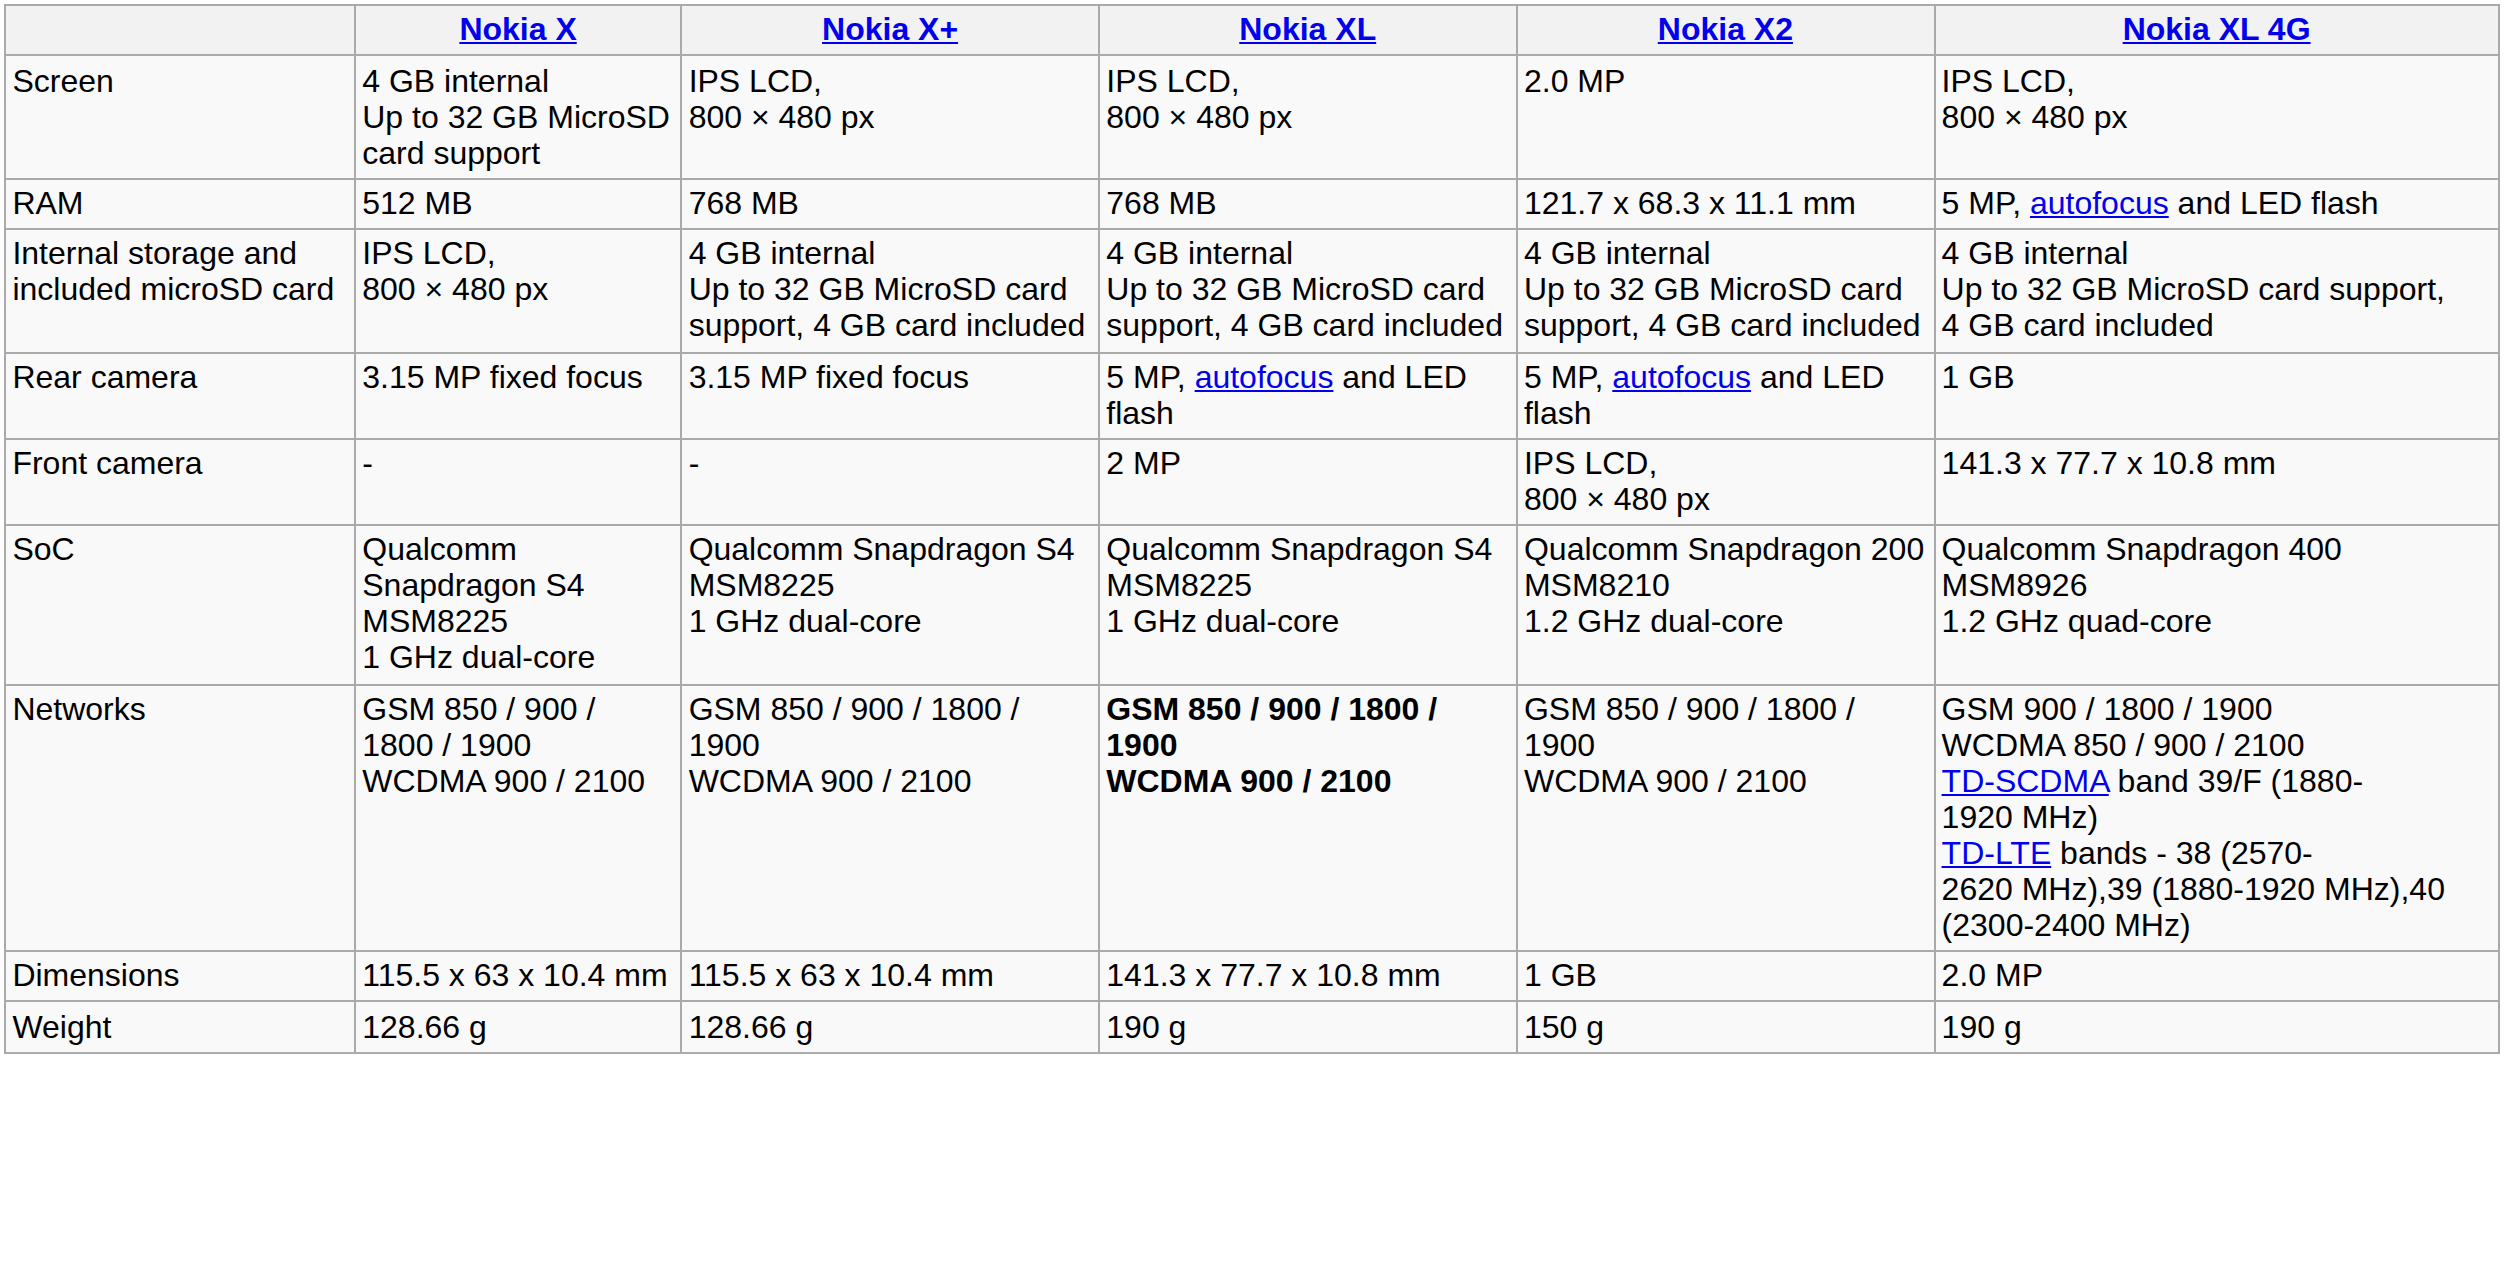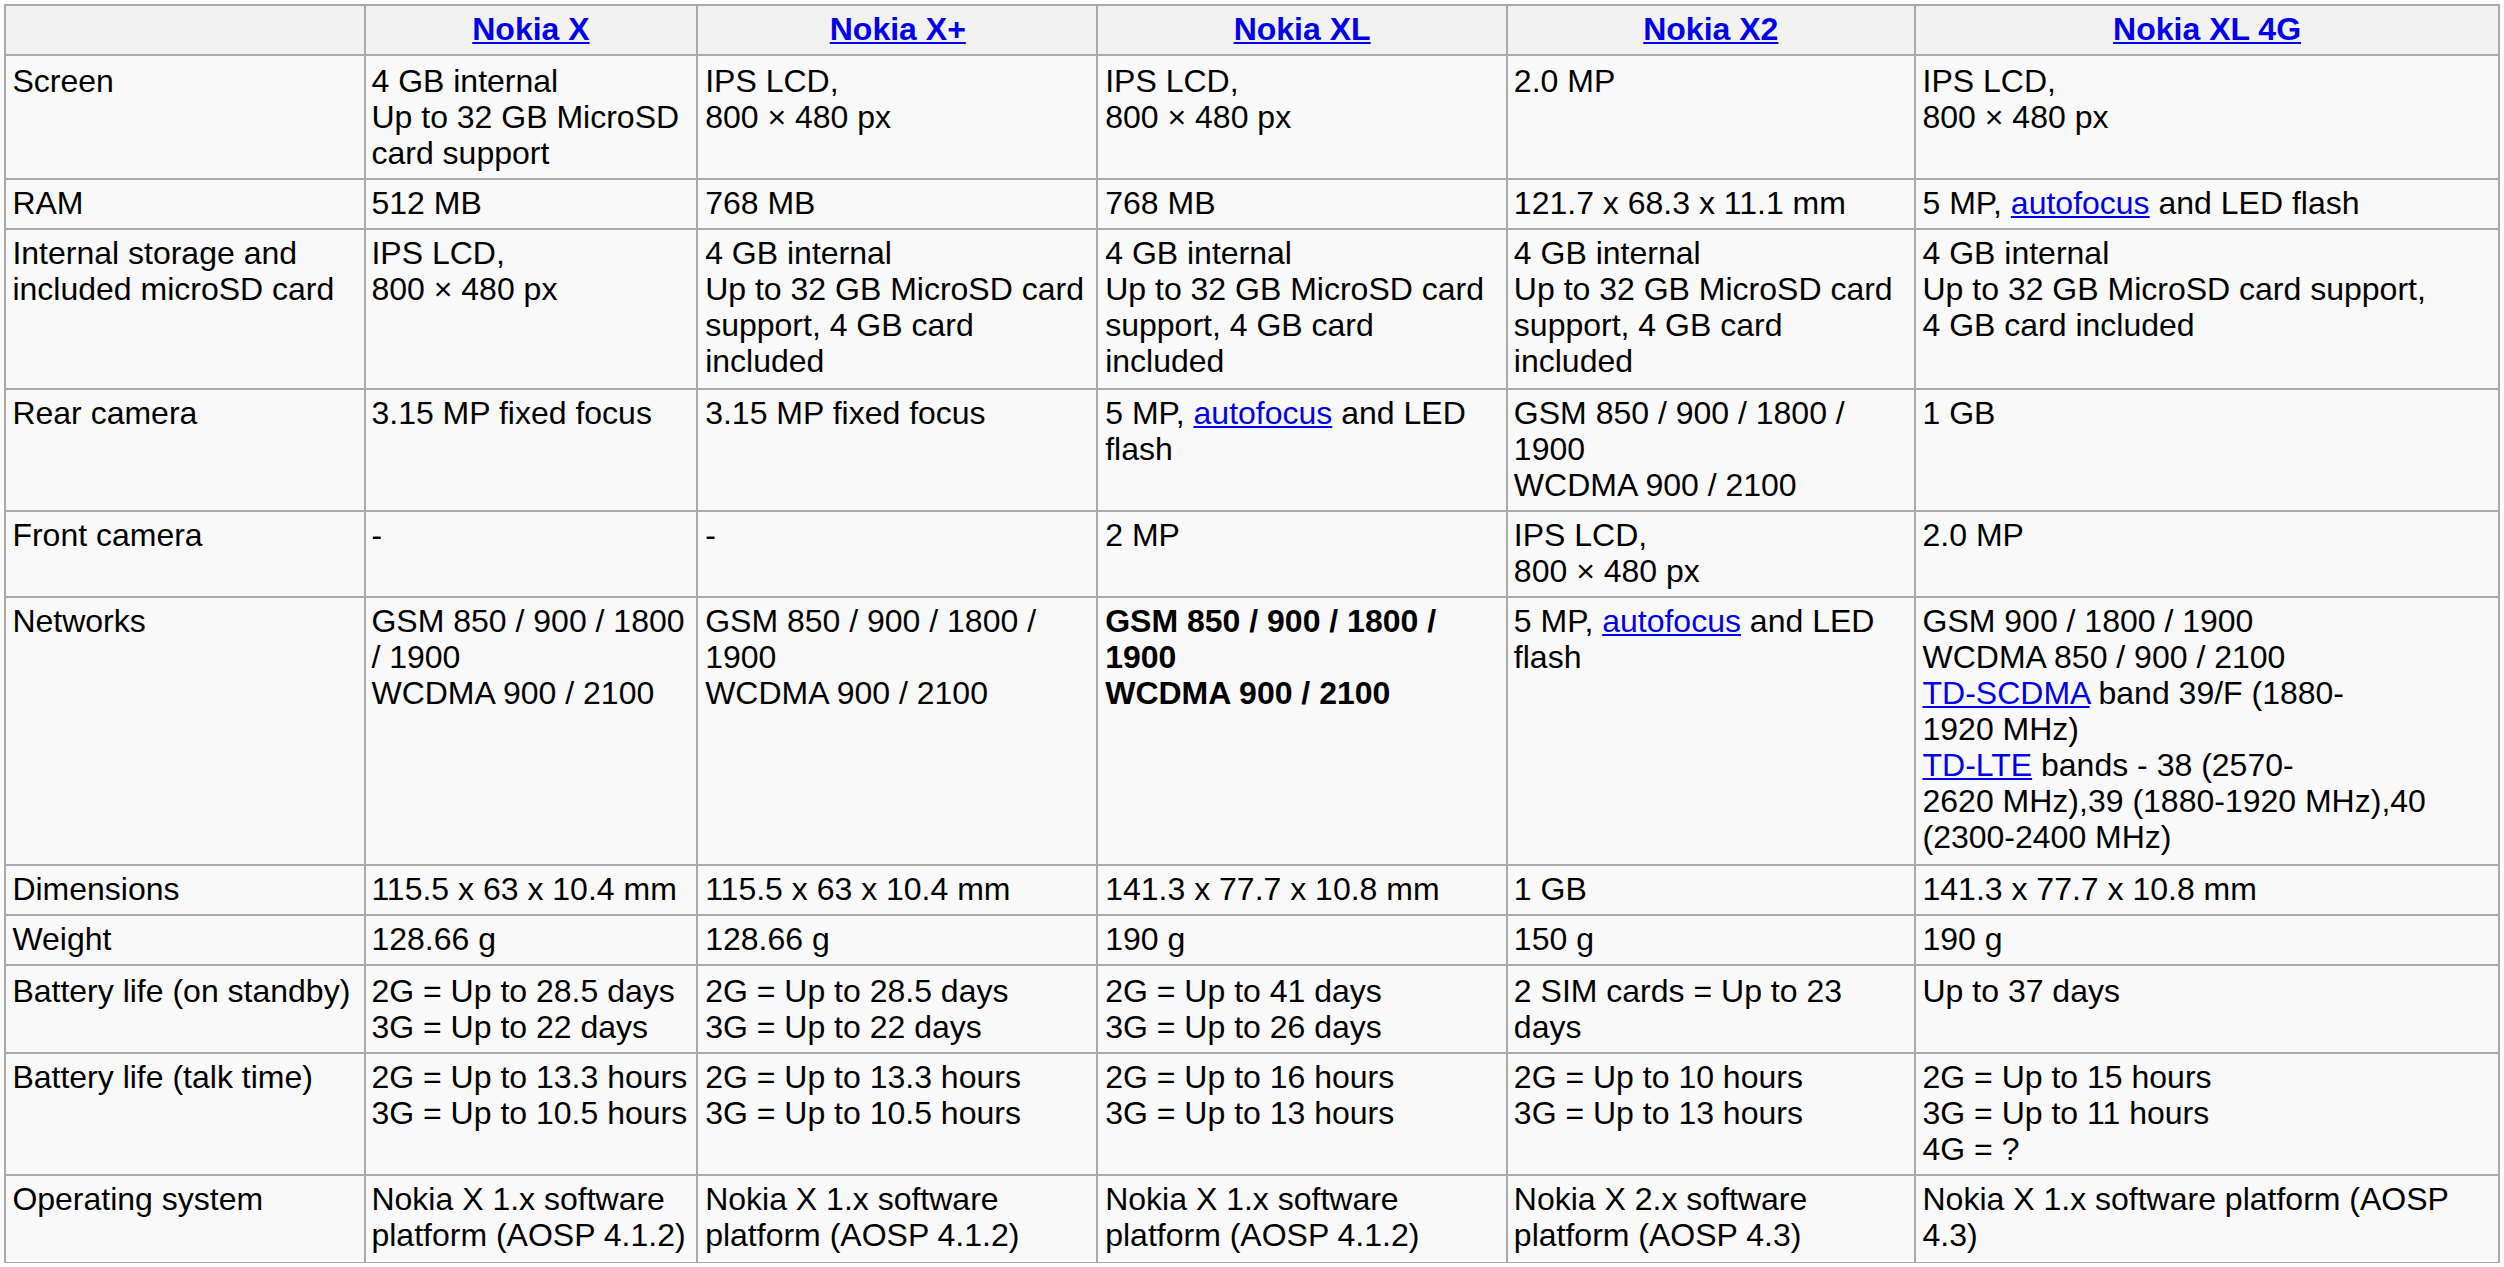Rear camera | Nokia X2: 5 MP, autofocus and LED flash -> GSM 850 / 900 / 1800 / 1900 WCDMA 900 / 2100
Front camera | Nokia XL 4G: 141.3 x 77.7 x 10.8 mm -> 2.0 MP
- row: SoC | Qualcomm Snapdragon S4 MSM8225 1 GHz dual-core | Qualcomm Snapdragon S4 MSM8225 1 GHz dual-core | Qualcomm Snapdragon S4 MSM8225 1 GHz dual-core | Qualcomm Snapdragon 200 MSM8210 1.2 GHz dual-core | Qualcomm Snapdragon 400 MSM8926 1.2 GHz quad-core
Networks | Nokia X2: GSM 850 / 900 / 1800 / 1900 WCDMA 900 / 2100 -> 5 MP, autofocus and LED flash
Dimensions | Nokia XL 4G: 2.0 MP -> 141.3 x 77.7 x 10.8 mm
+ row: Battery life (on standby) | 2G = Up to 28.5 days 3G = Up to 22 days | 2G = Up to 28.5 days 3G = Up to 22 days | 2G = Up to 41 days 3G = Up to 26 days | 2 SIM cards = Up to 23 days | Up to 37 days
+ row: Battery life (talk time) | 2G = Up to 13.3 hours 3G = Up to 10.5 hours | 2G = Up to 13.3 hours 3G = Up to 10.5 hours | 2G = Up to 16 hours 3G = Up to 13 hours | 2G = Up to 10 hours 3G = Up to 13 hours | 2G = Up to 15 hours 3G = Up to 11 hours 4G = ?
+ row: Operating system | Nokia X 1.x software platform (AOSP 4.1.2) | Nokia X 1.x software platform (AOSP 4.1.2) | Nokia X 1.x software platform (AOSP 4.1.2) | Nokia X 2.x software platform (AOSP 4.3) | Nokia X 1.x software platform (AOSP 4.3)
